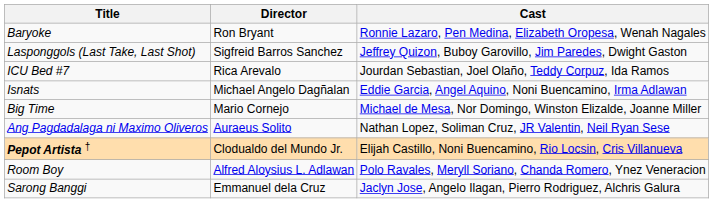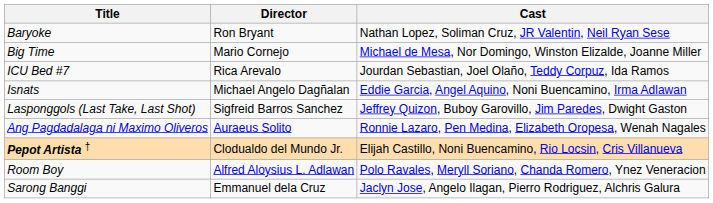Baryoke | Cast: Ronnie Lazaro, Pen Medina, Elizabeth Oropesa, Wenah Nagales -> Nathan Lopez, Soliman Cruz, JR Valentin, Neil Ryan Sese
rows swapped: Big Time <-> Lasponggols (Last Take, Last Shot)
Ang Pagdadalaga ni Maximo Oliveros | Cast: Nathan Lopez, Soliman Cruz, JR Valentin, Neil Ryan Sese -> Ronnie Lazaro, Pen Medina, Elizabeth Oropesa, Wenah Nagales
